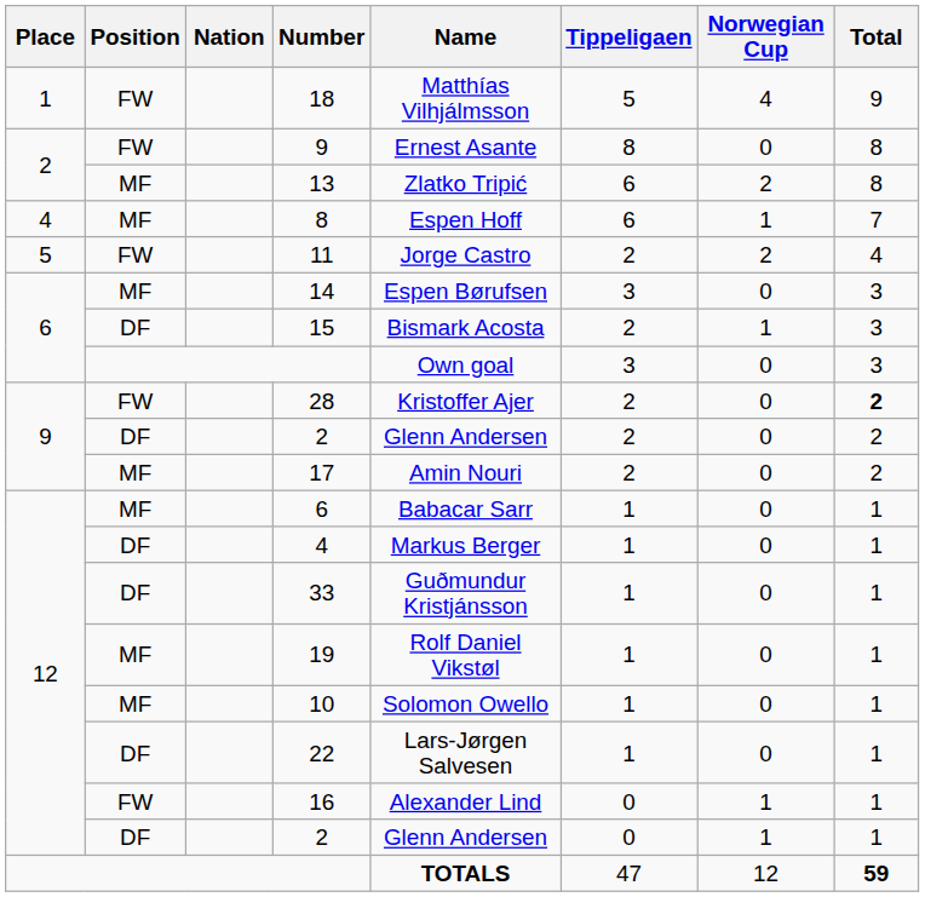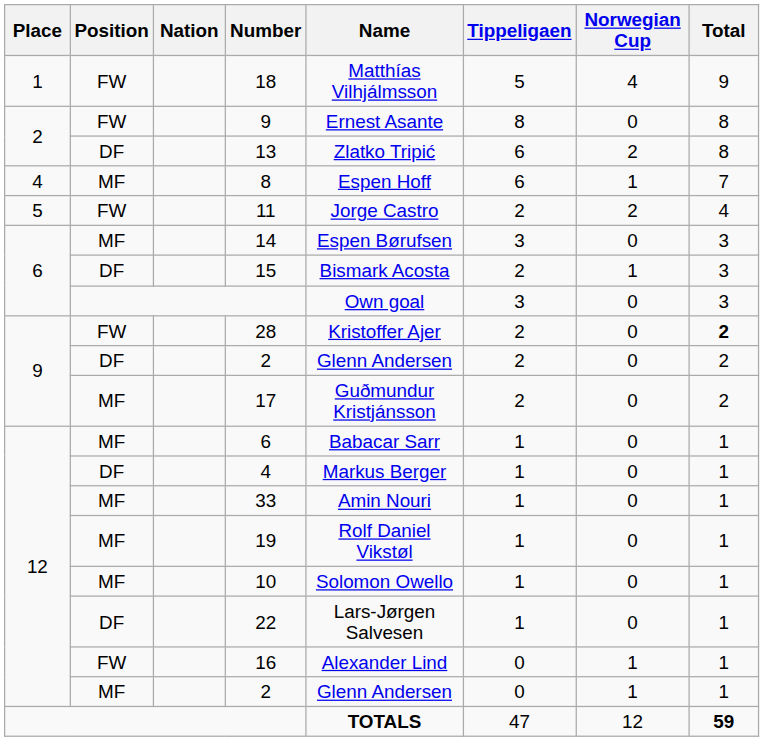13 | Position: MF -> DF
17 | Name: Amin Nouri -> Guðmundur Kristjánsson
33 | Position: DF -> MF
33 | Name: Guðmundur Kristjánsson -> Amin Nouri
12 / 2 | Position: DF -> MF
